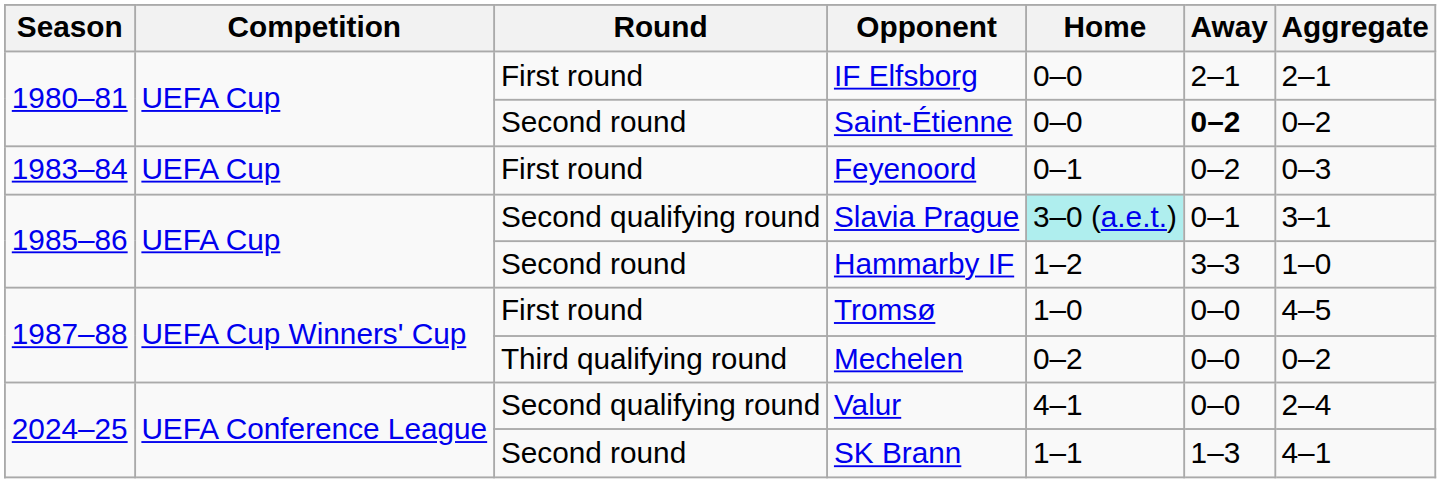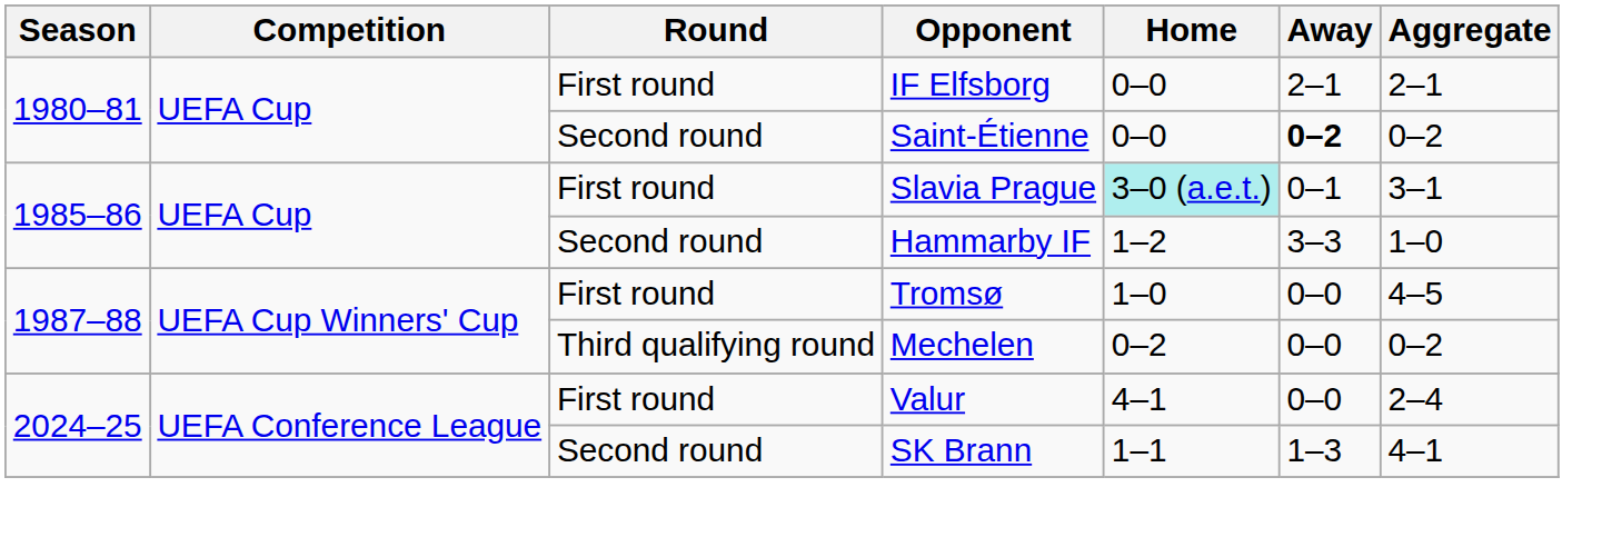- row: 1983–84 | UEFA Cup | First round | Feyenoord | 0–1 | 0–2 | 0–3
Slavia Prague | Round: Second qualifying round -> First round
Valur | Round: Second qualifying round -> First round
